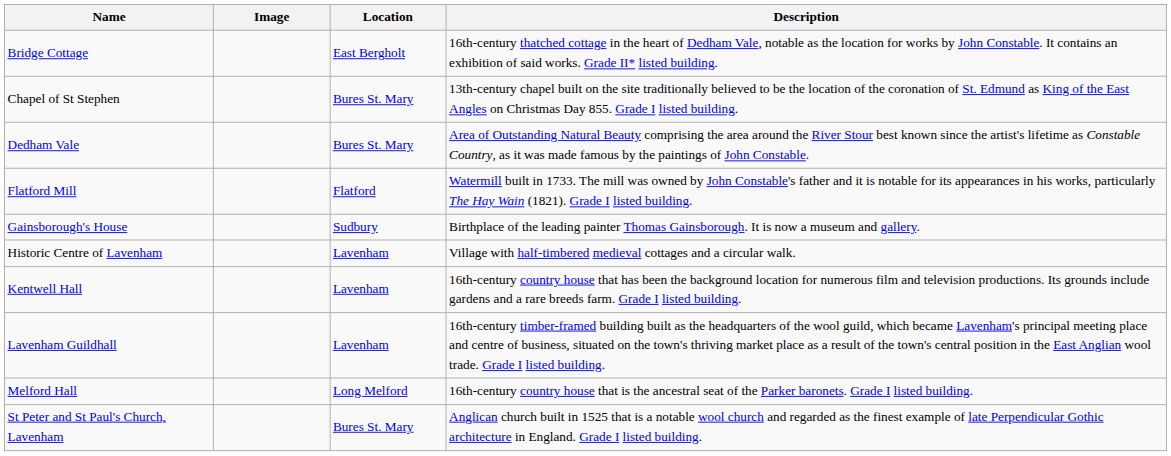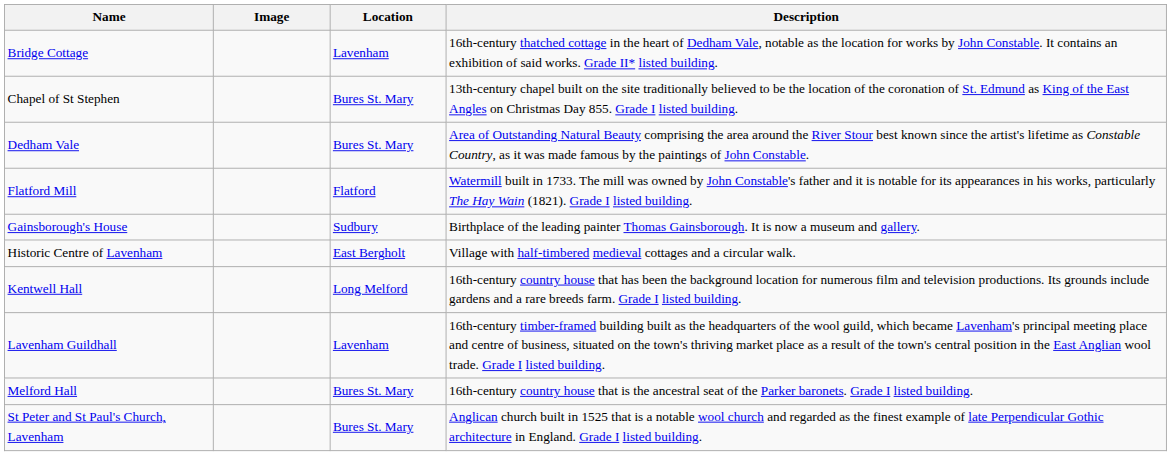Bridge Cottage | Location: East Bergholt -> Lavenham
Historic Centre of Lavenham | Location: Lavenham -> East Bergholt
Kentwell Hall | Location: Lavenham -> Long Melford
Melford Hall | Location: Long Melford -> Bures St. Mary
